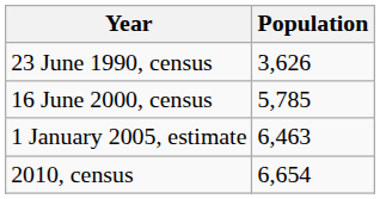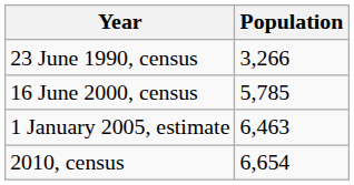23 June 1990, census | Population: 3,626 -> 3,266
